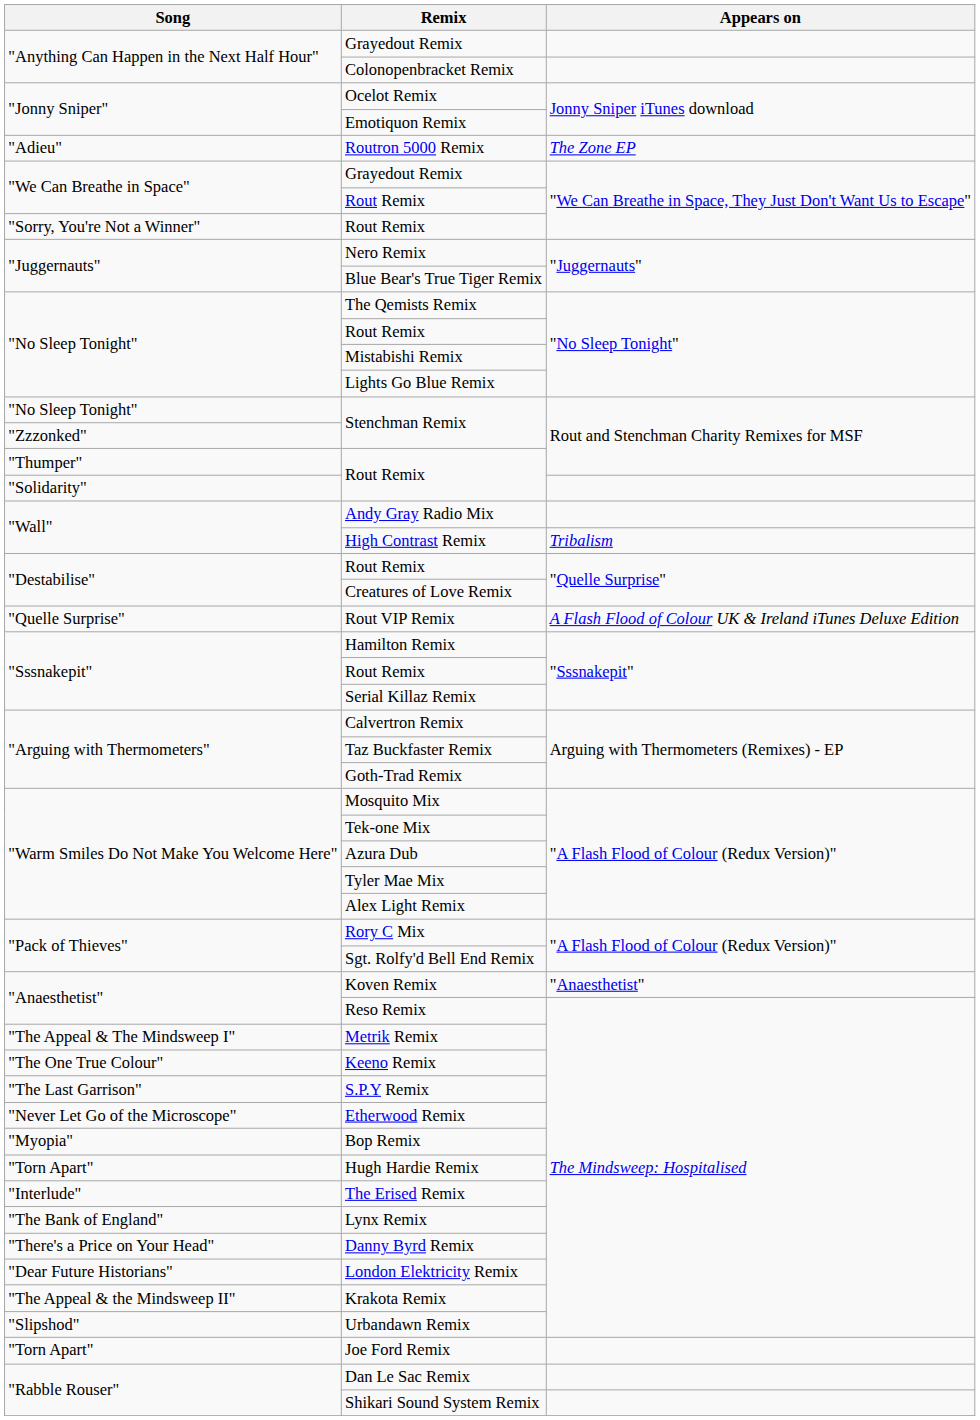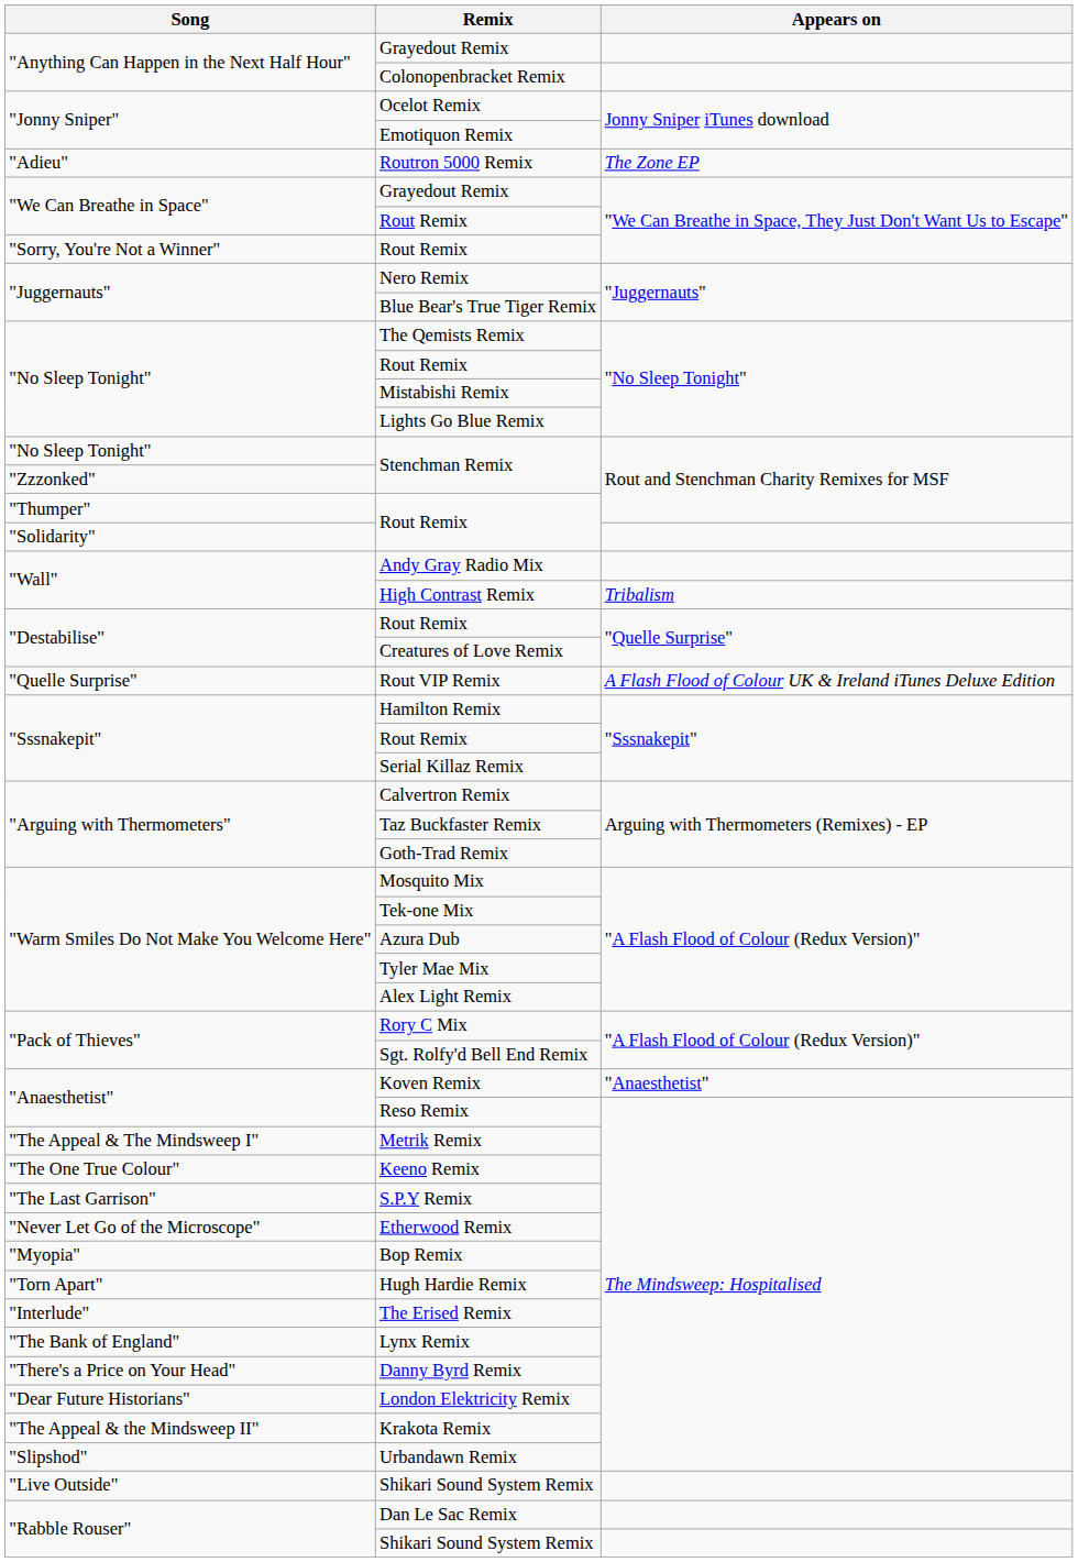- row: "Torn Apart" | Joe Ford Remix
+ row: "Live Outside" | Shikari Sound System Remix
